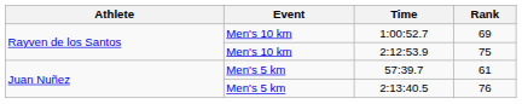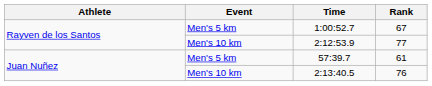1:00:52.7 | Event: Men's 10 km -> Men's 5 km
1:00:52.7 | Rank: 69 -> 67
2:12:53.9 | Rank: 75 -> 77
2:13:40.5 | Event: Men's 5 km -> Men's 10 km
